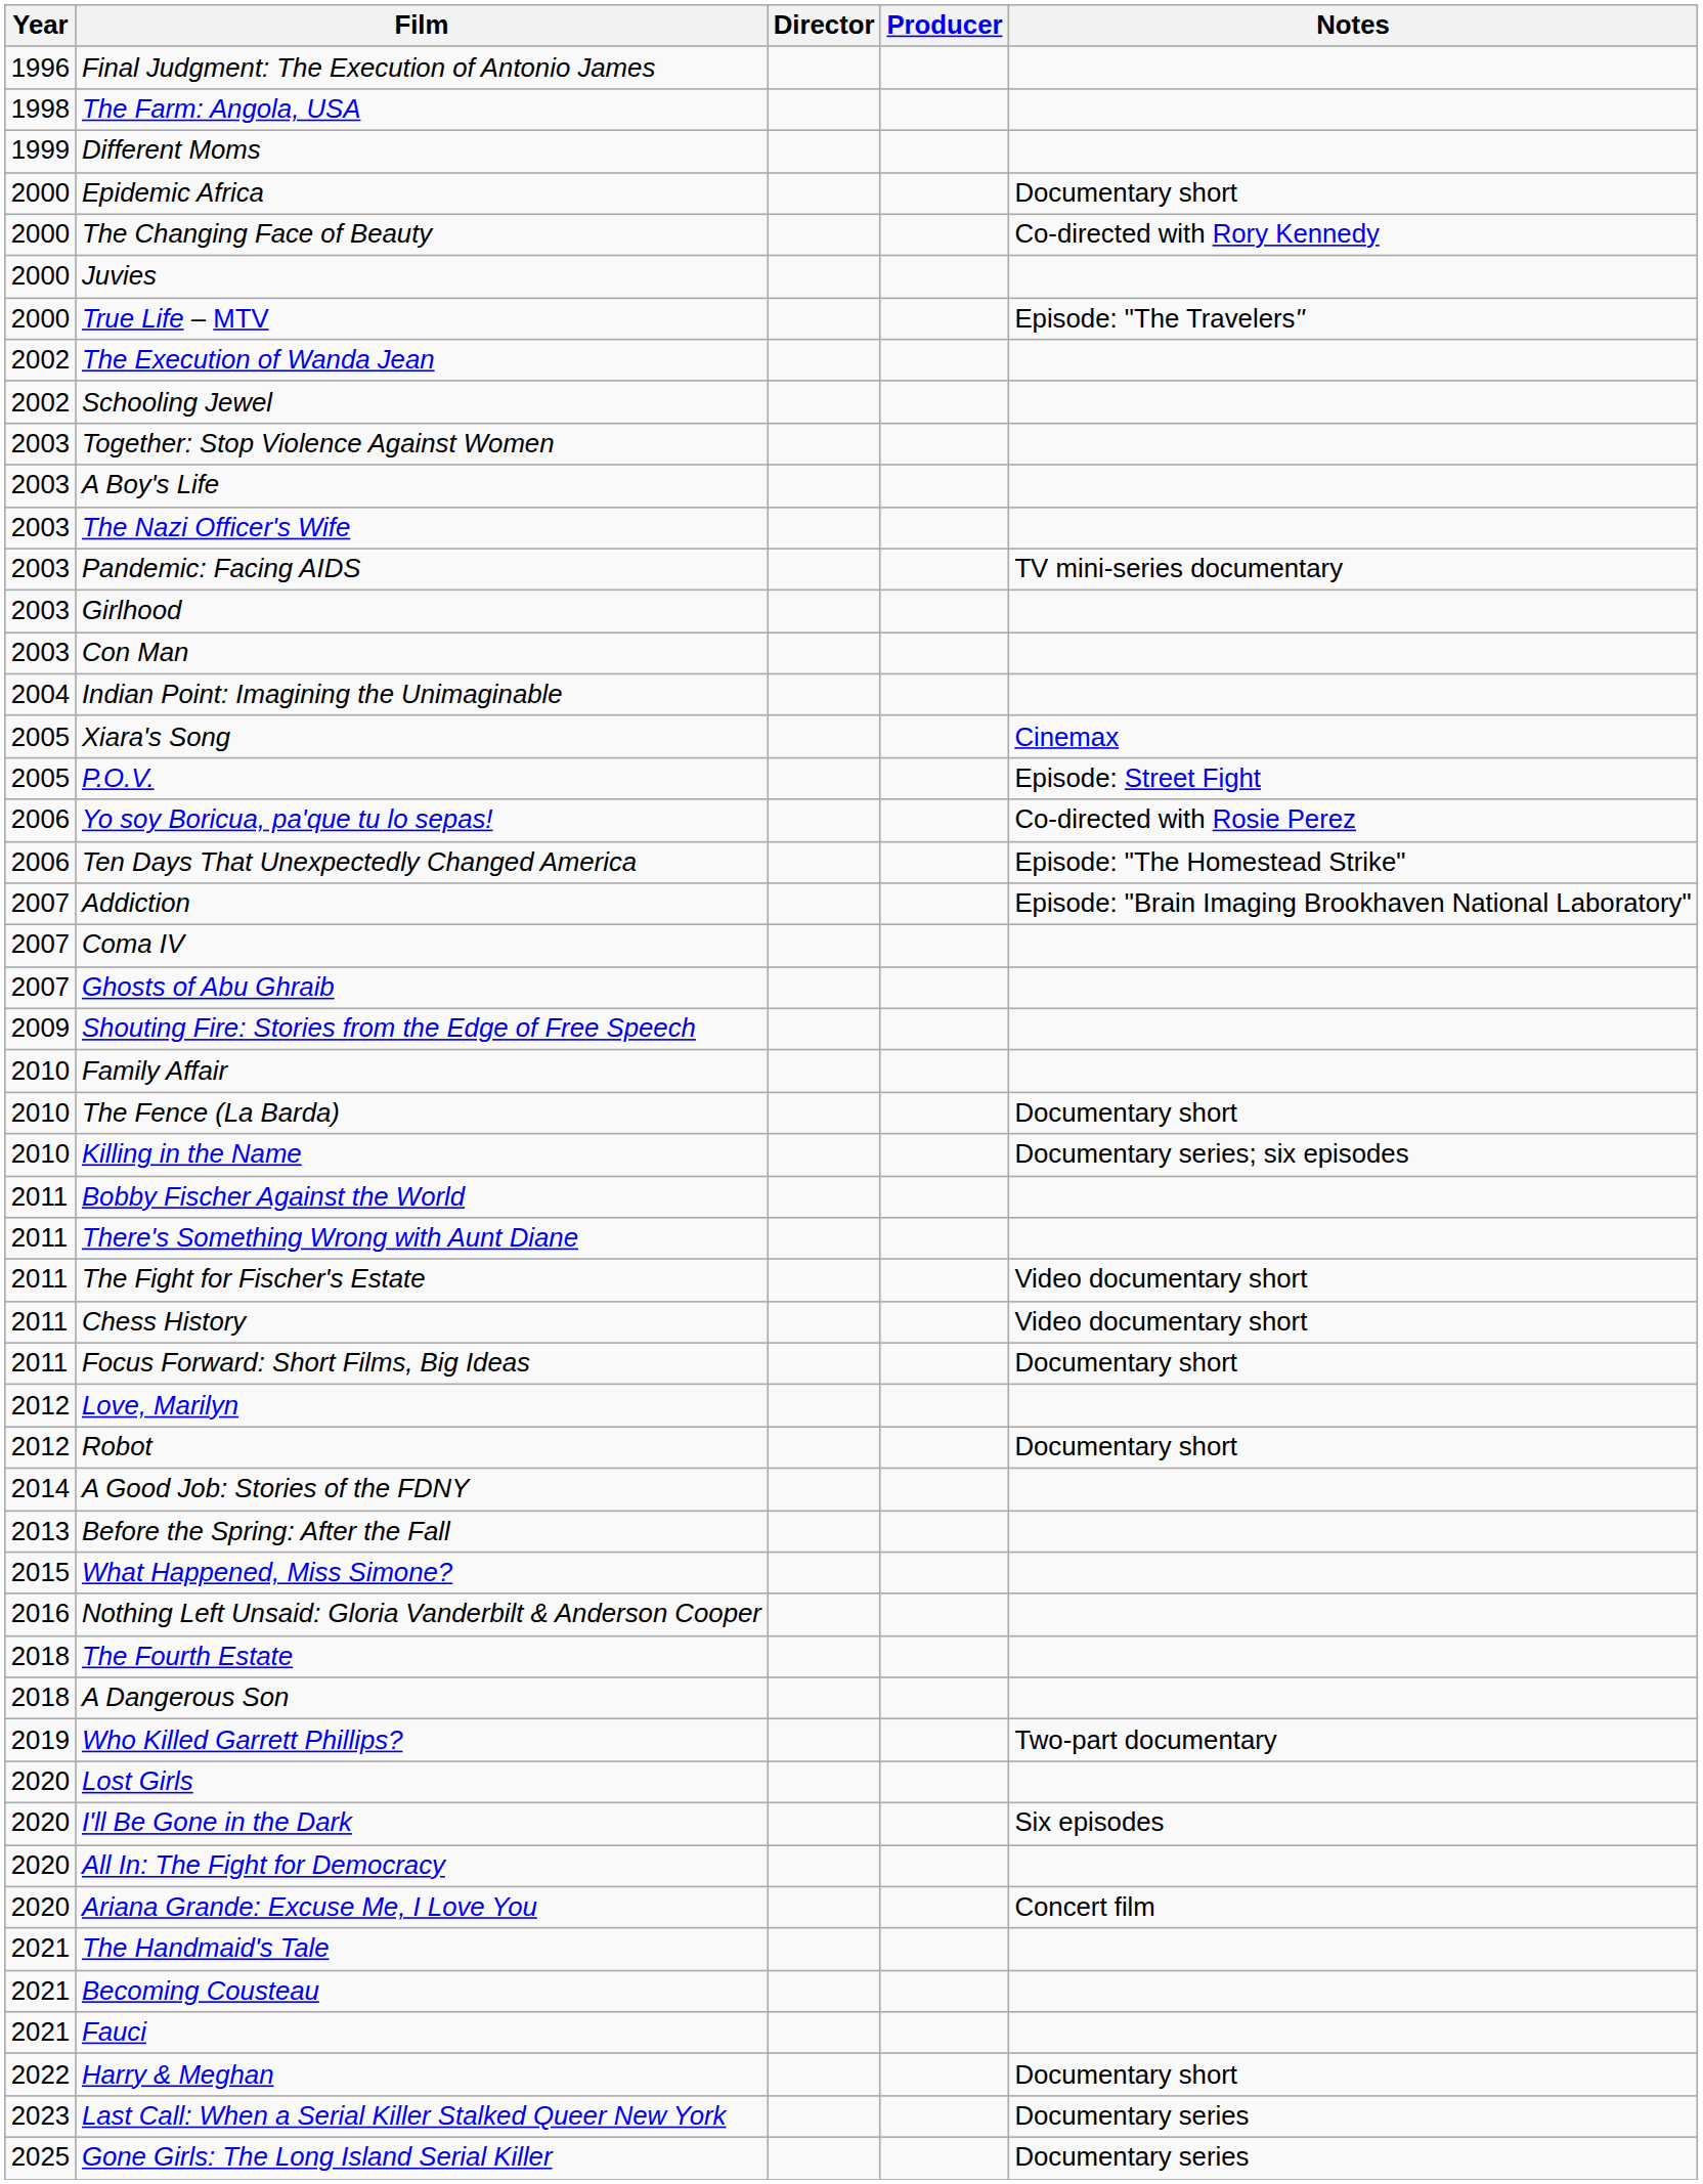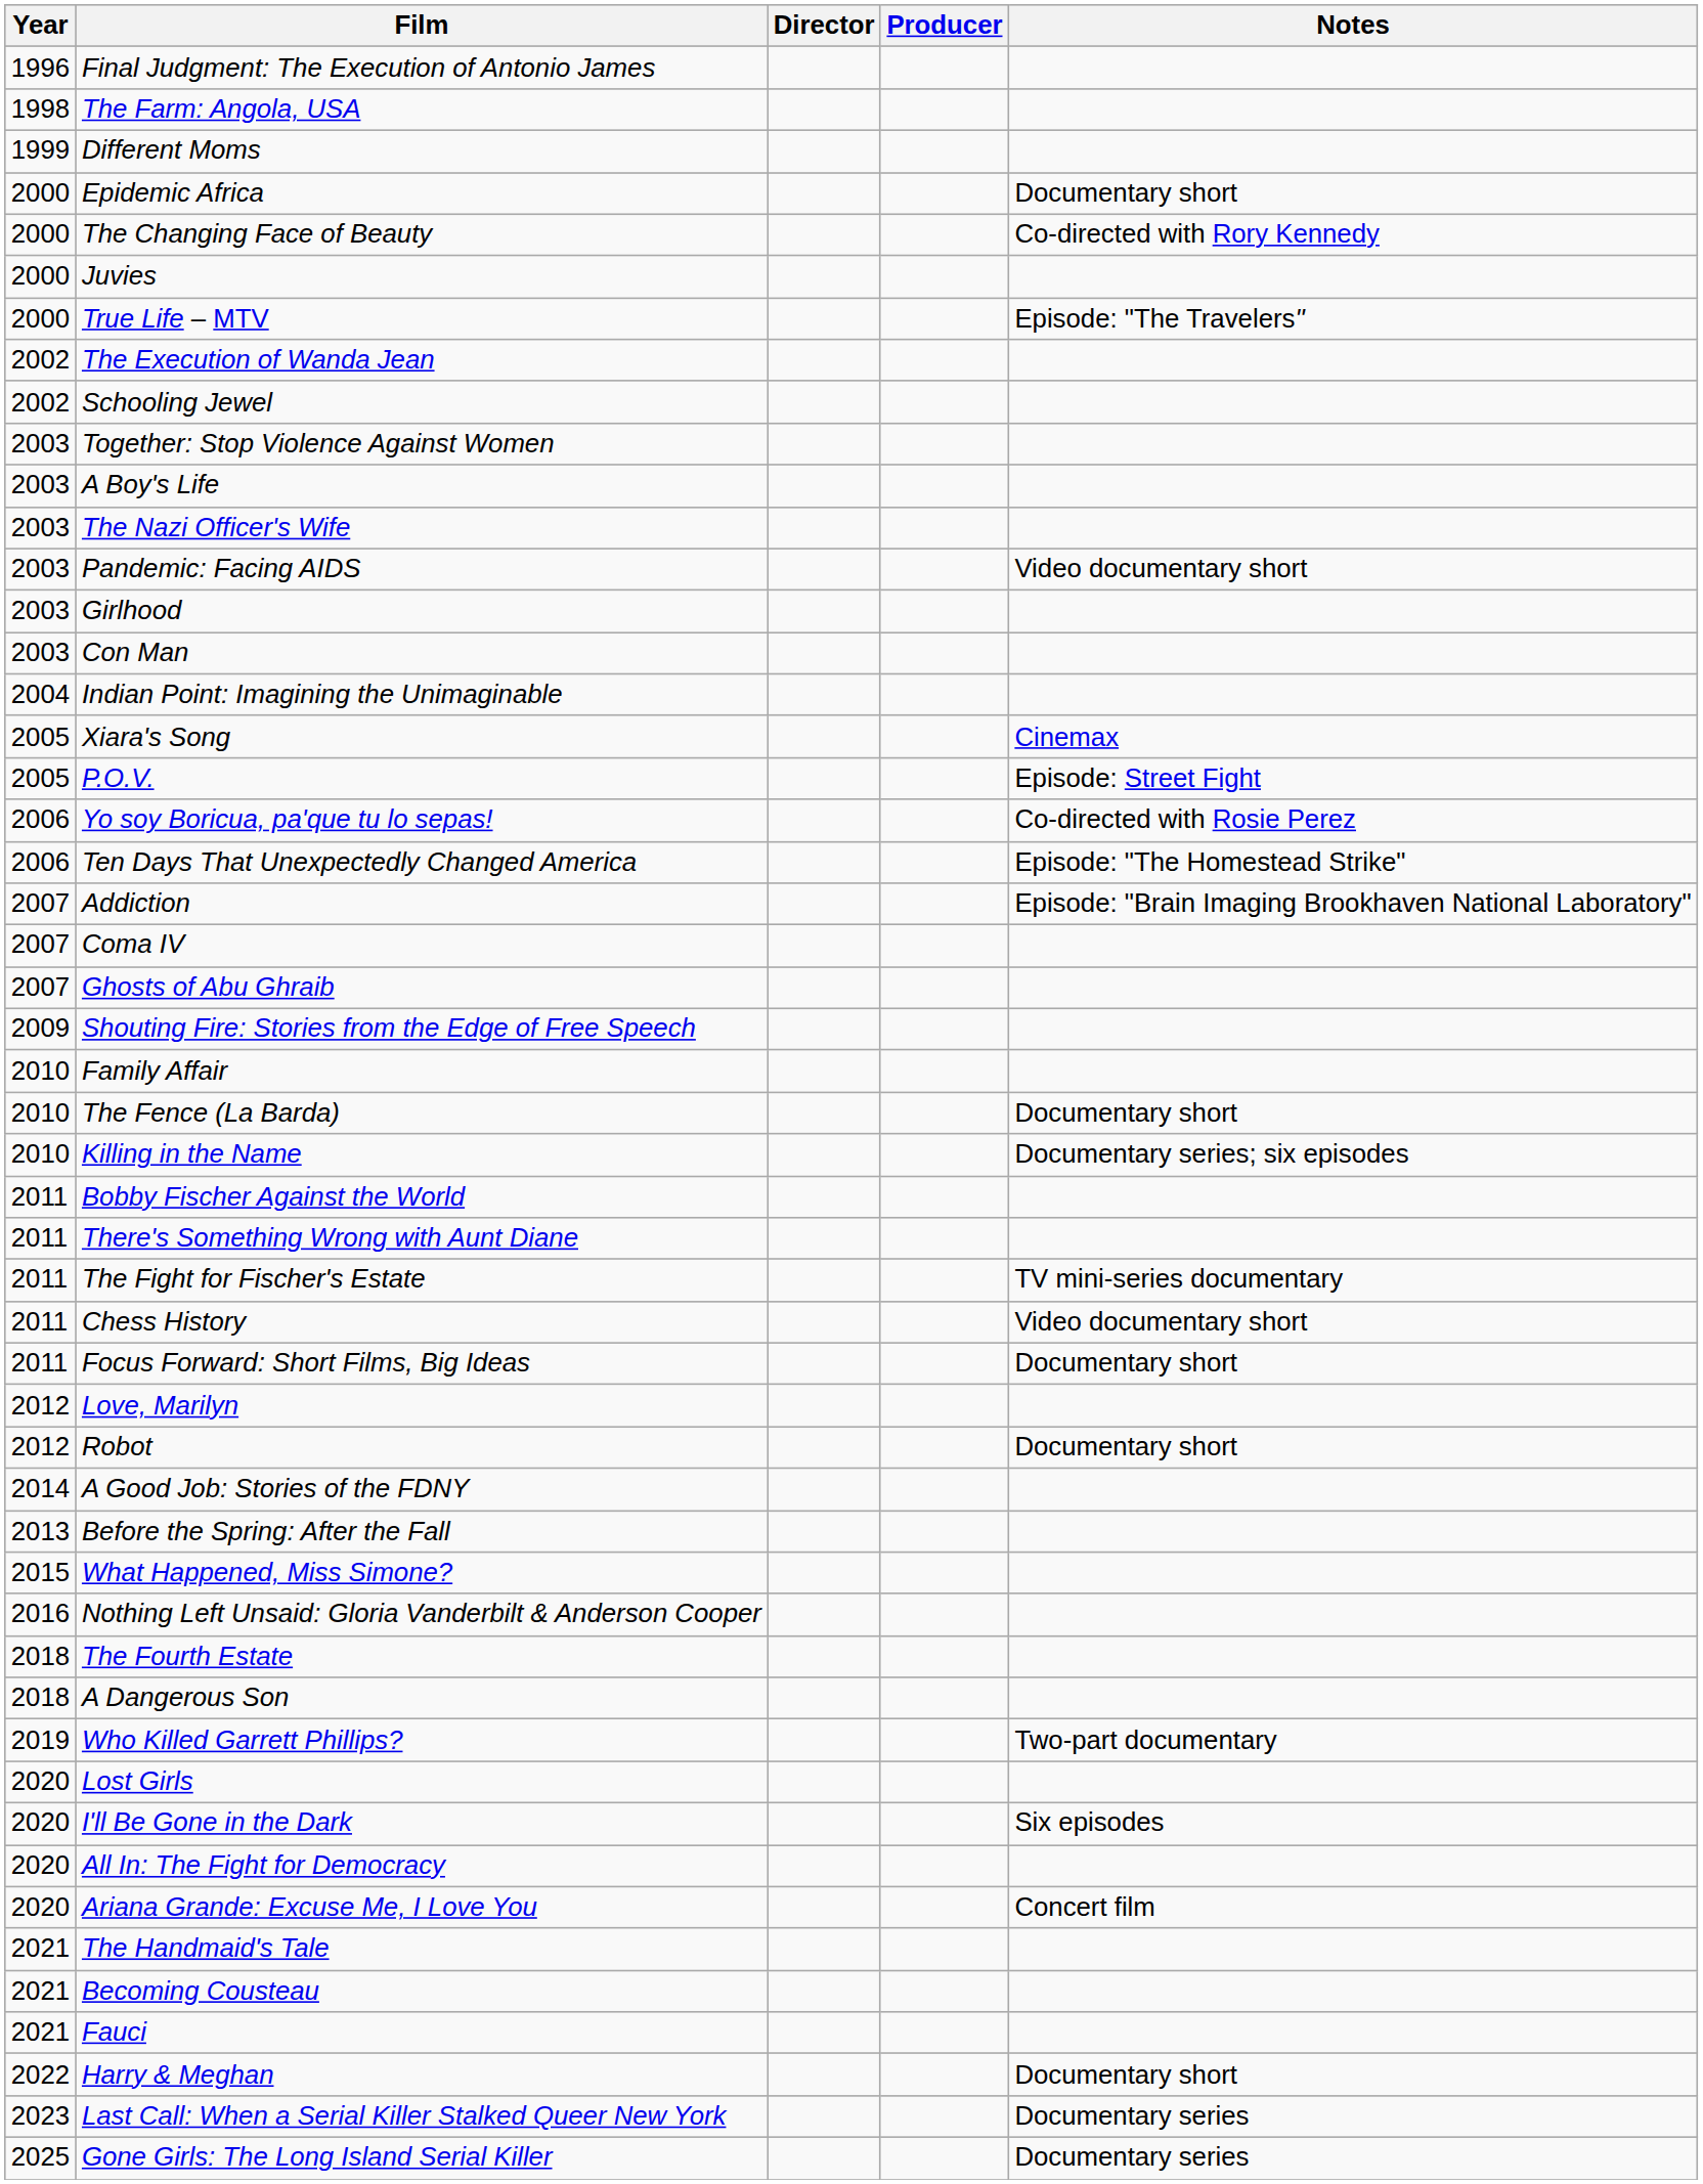Pandemic: Facing AIDS | Notes: TV mini-series documentary -> Video documentary short
The Fight for Fischer's Estate | Notes: Video documentary short -> TV mini-series documentary
